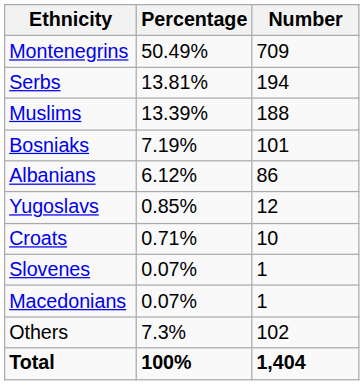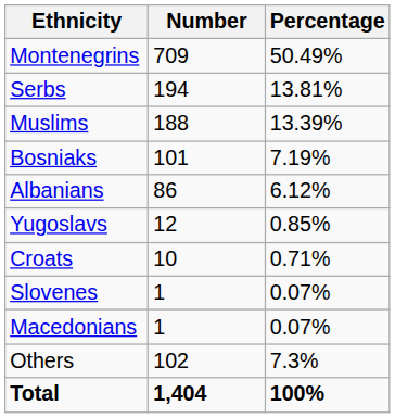columns swapped: Number <-> Percentage
